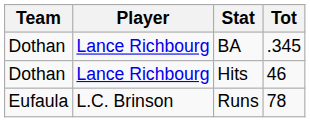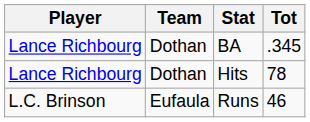columns swapped: Player <-> Team
Hits | Tot: 46 -> 78
Runs | Tot: 78 -> 46
